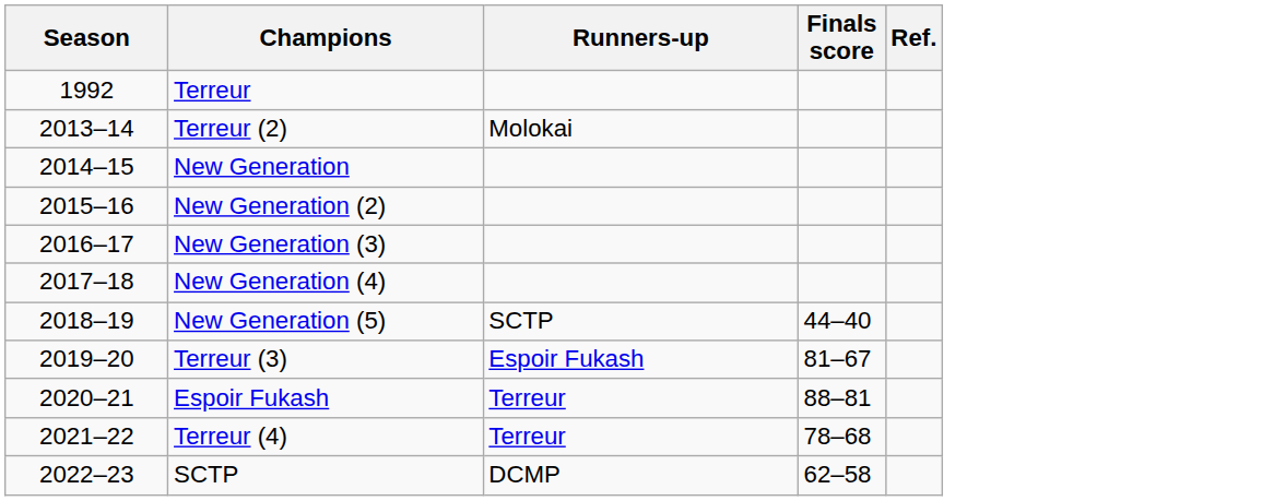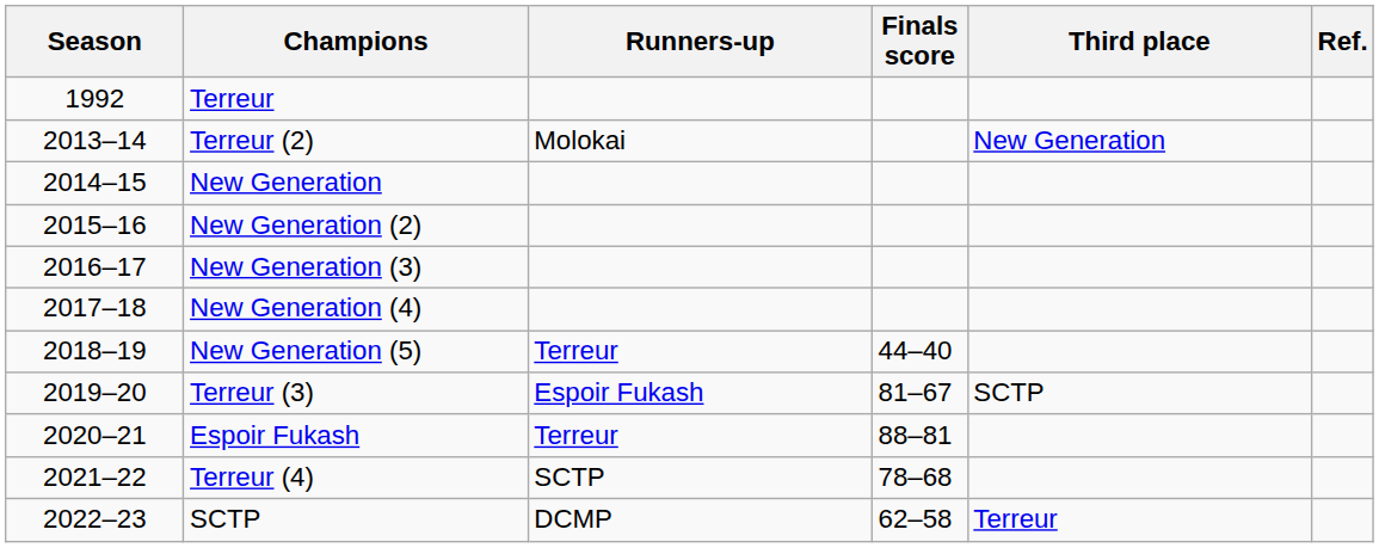+ column: Third place | New Generation | SCTP | Terreur
New Generation (5) | Runners-up: SCTP -> Terreur
Terreur (4) | Runners-up: Terreur -> SCTP
